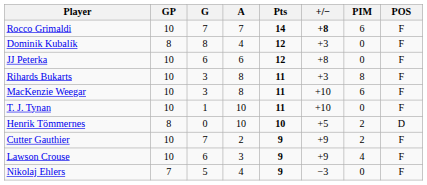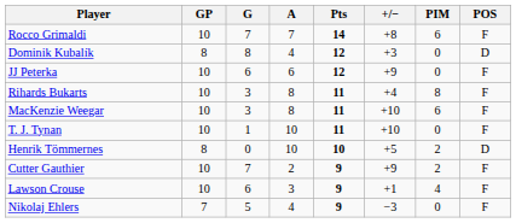Rocco Grimaldi | +/−: bold -> normal
Dominik Kubalík | POS: F -> D
JJ Peterka | +/−: +8 -> +9
Rihards Bukarts | +/−: +3 -> +4
Lawson Crouse | +/−: +9 -> +1
